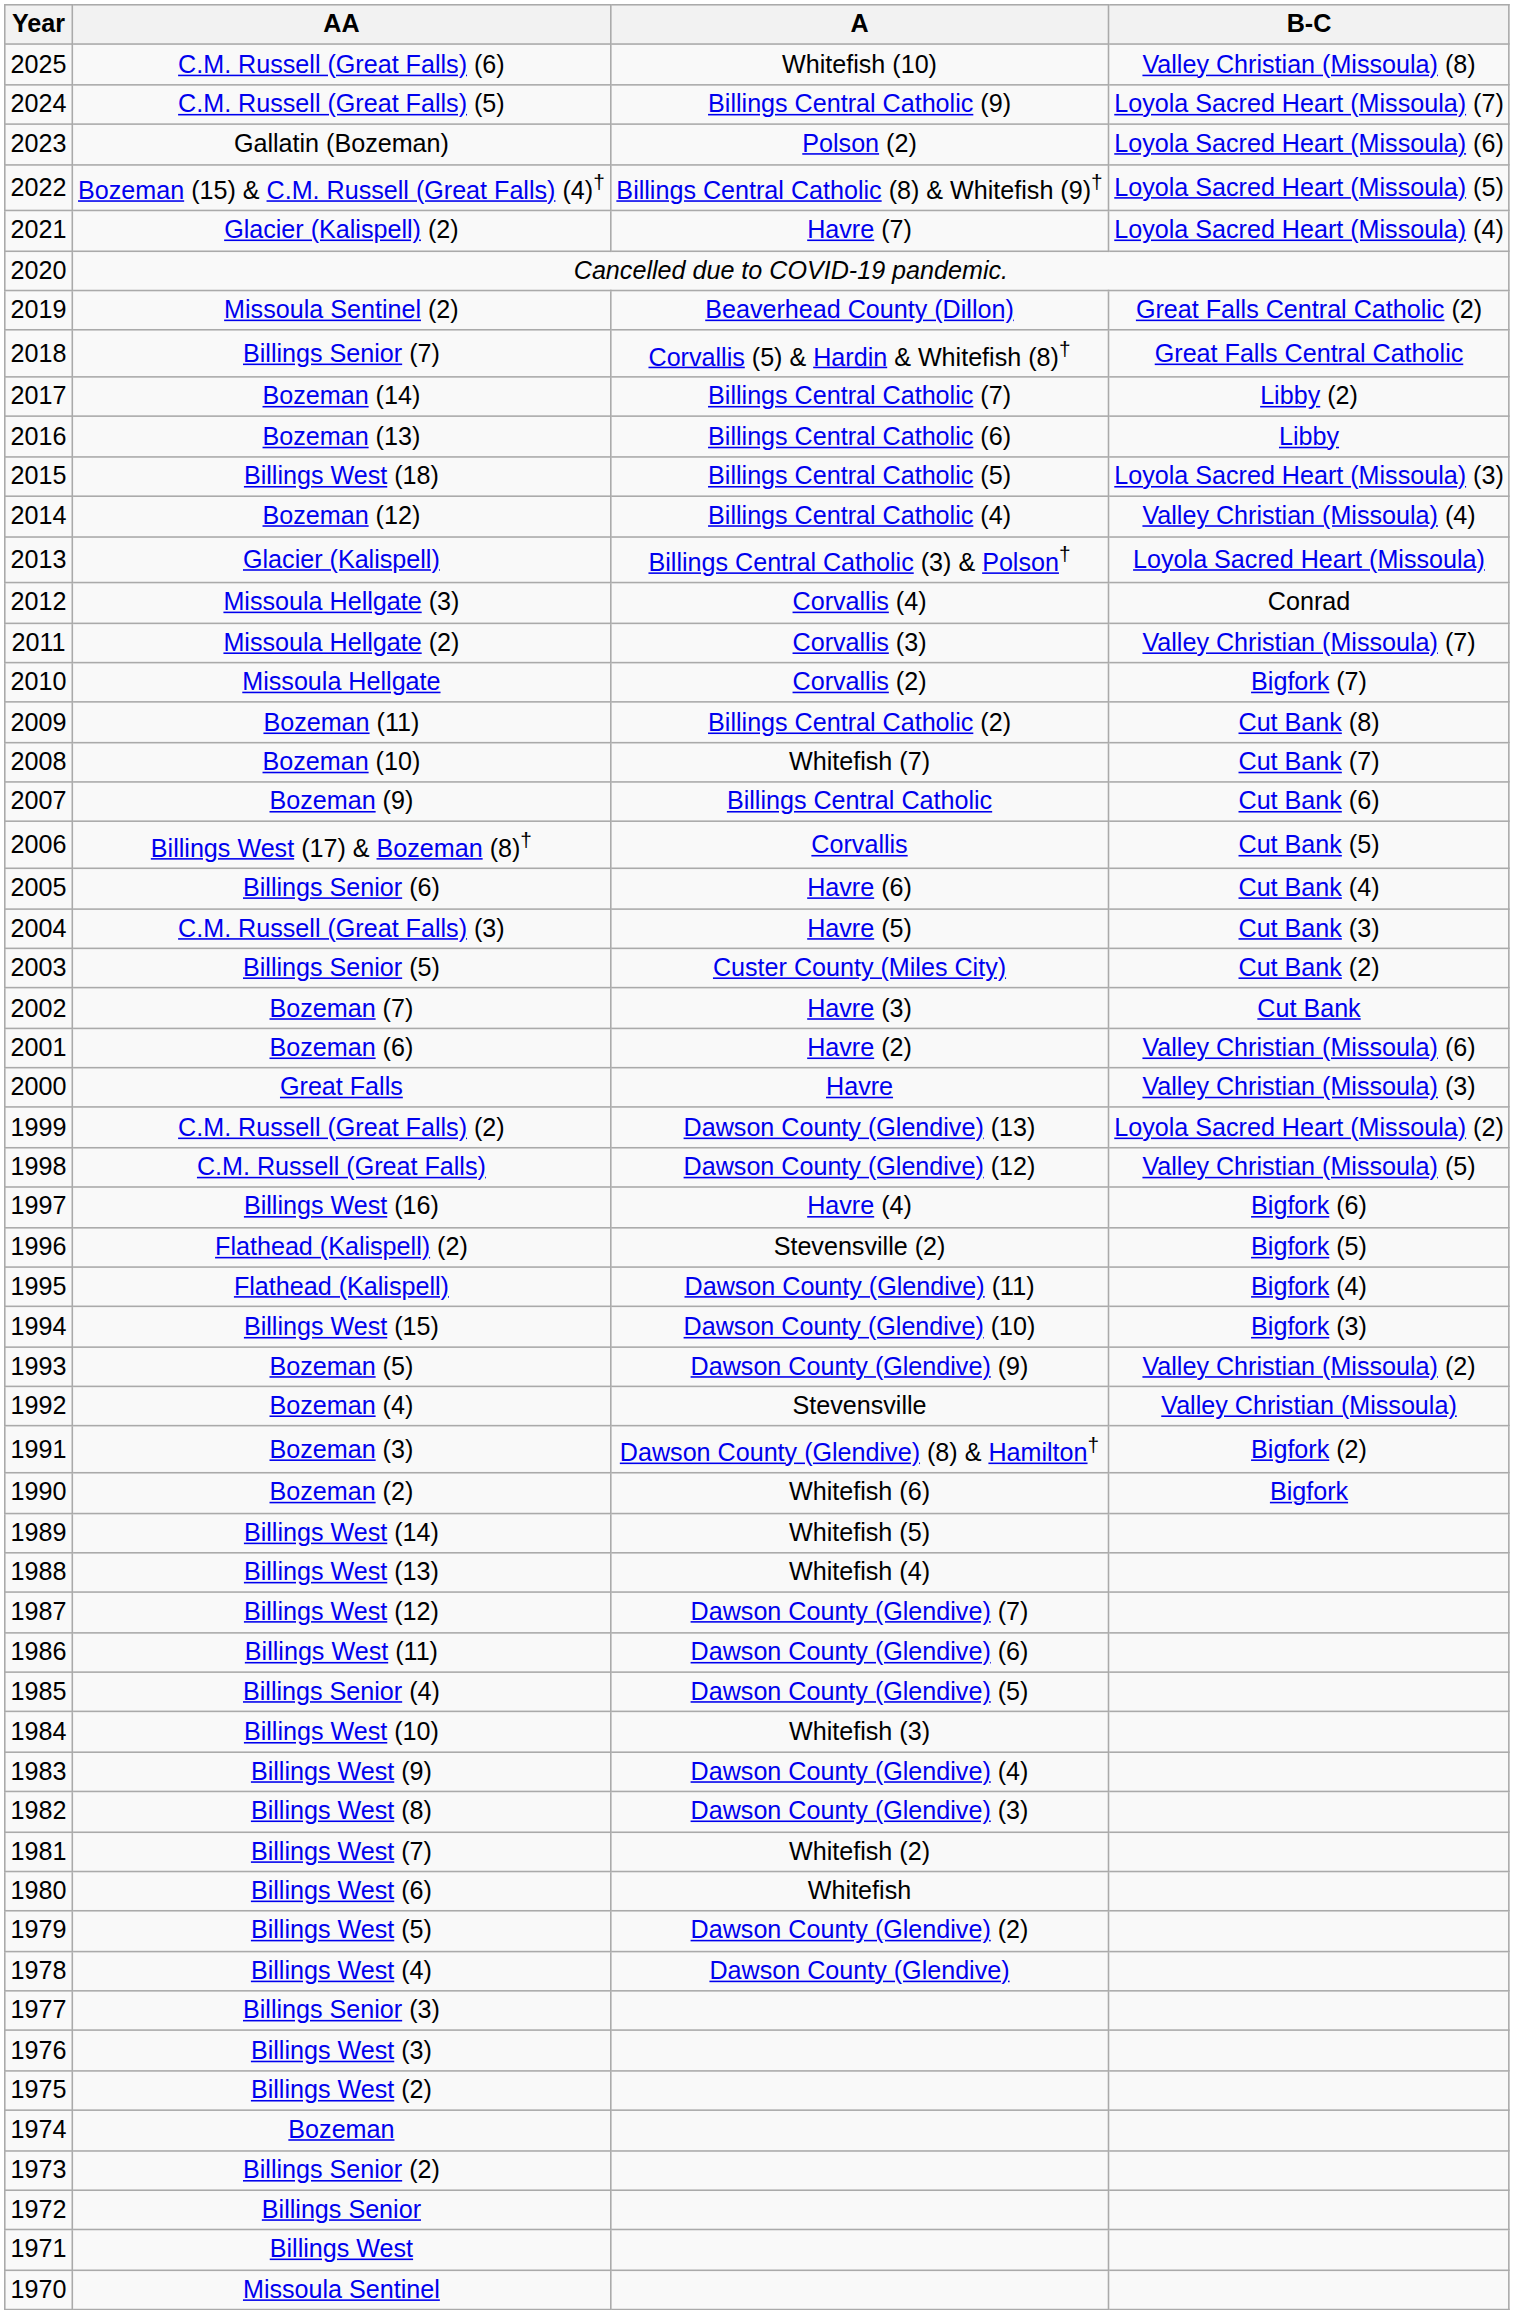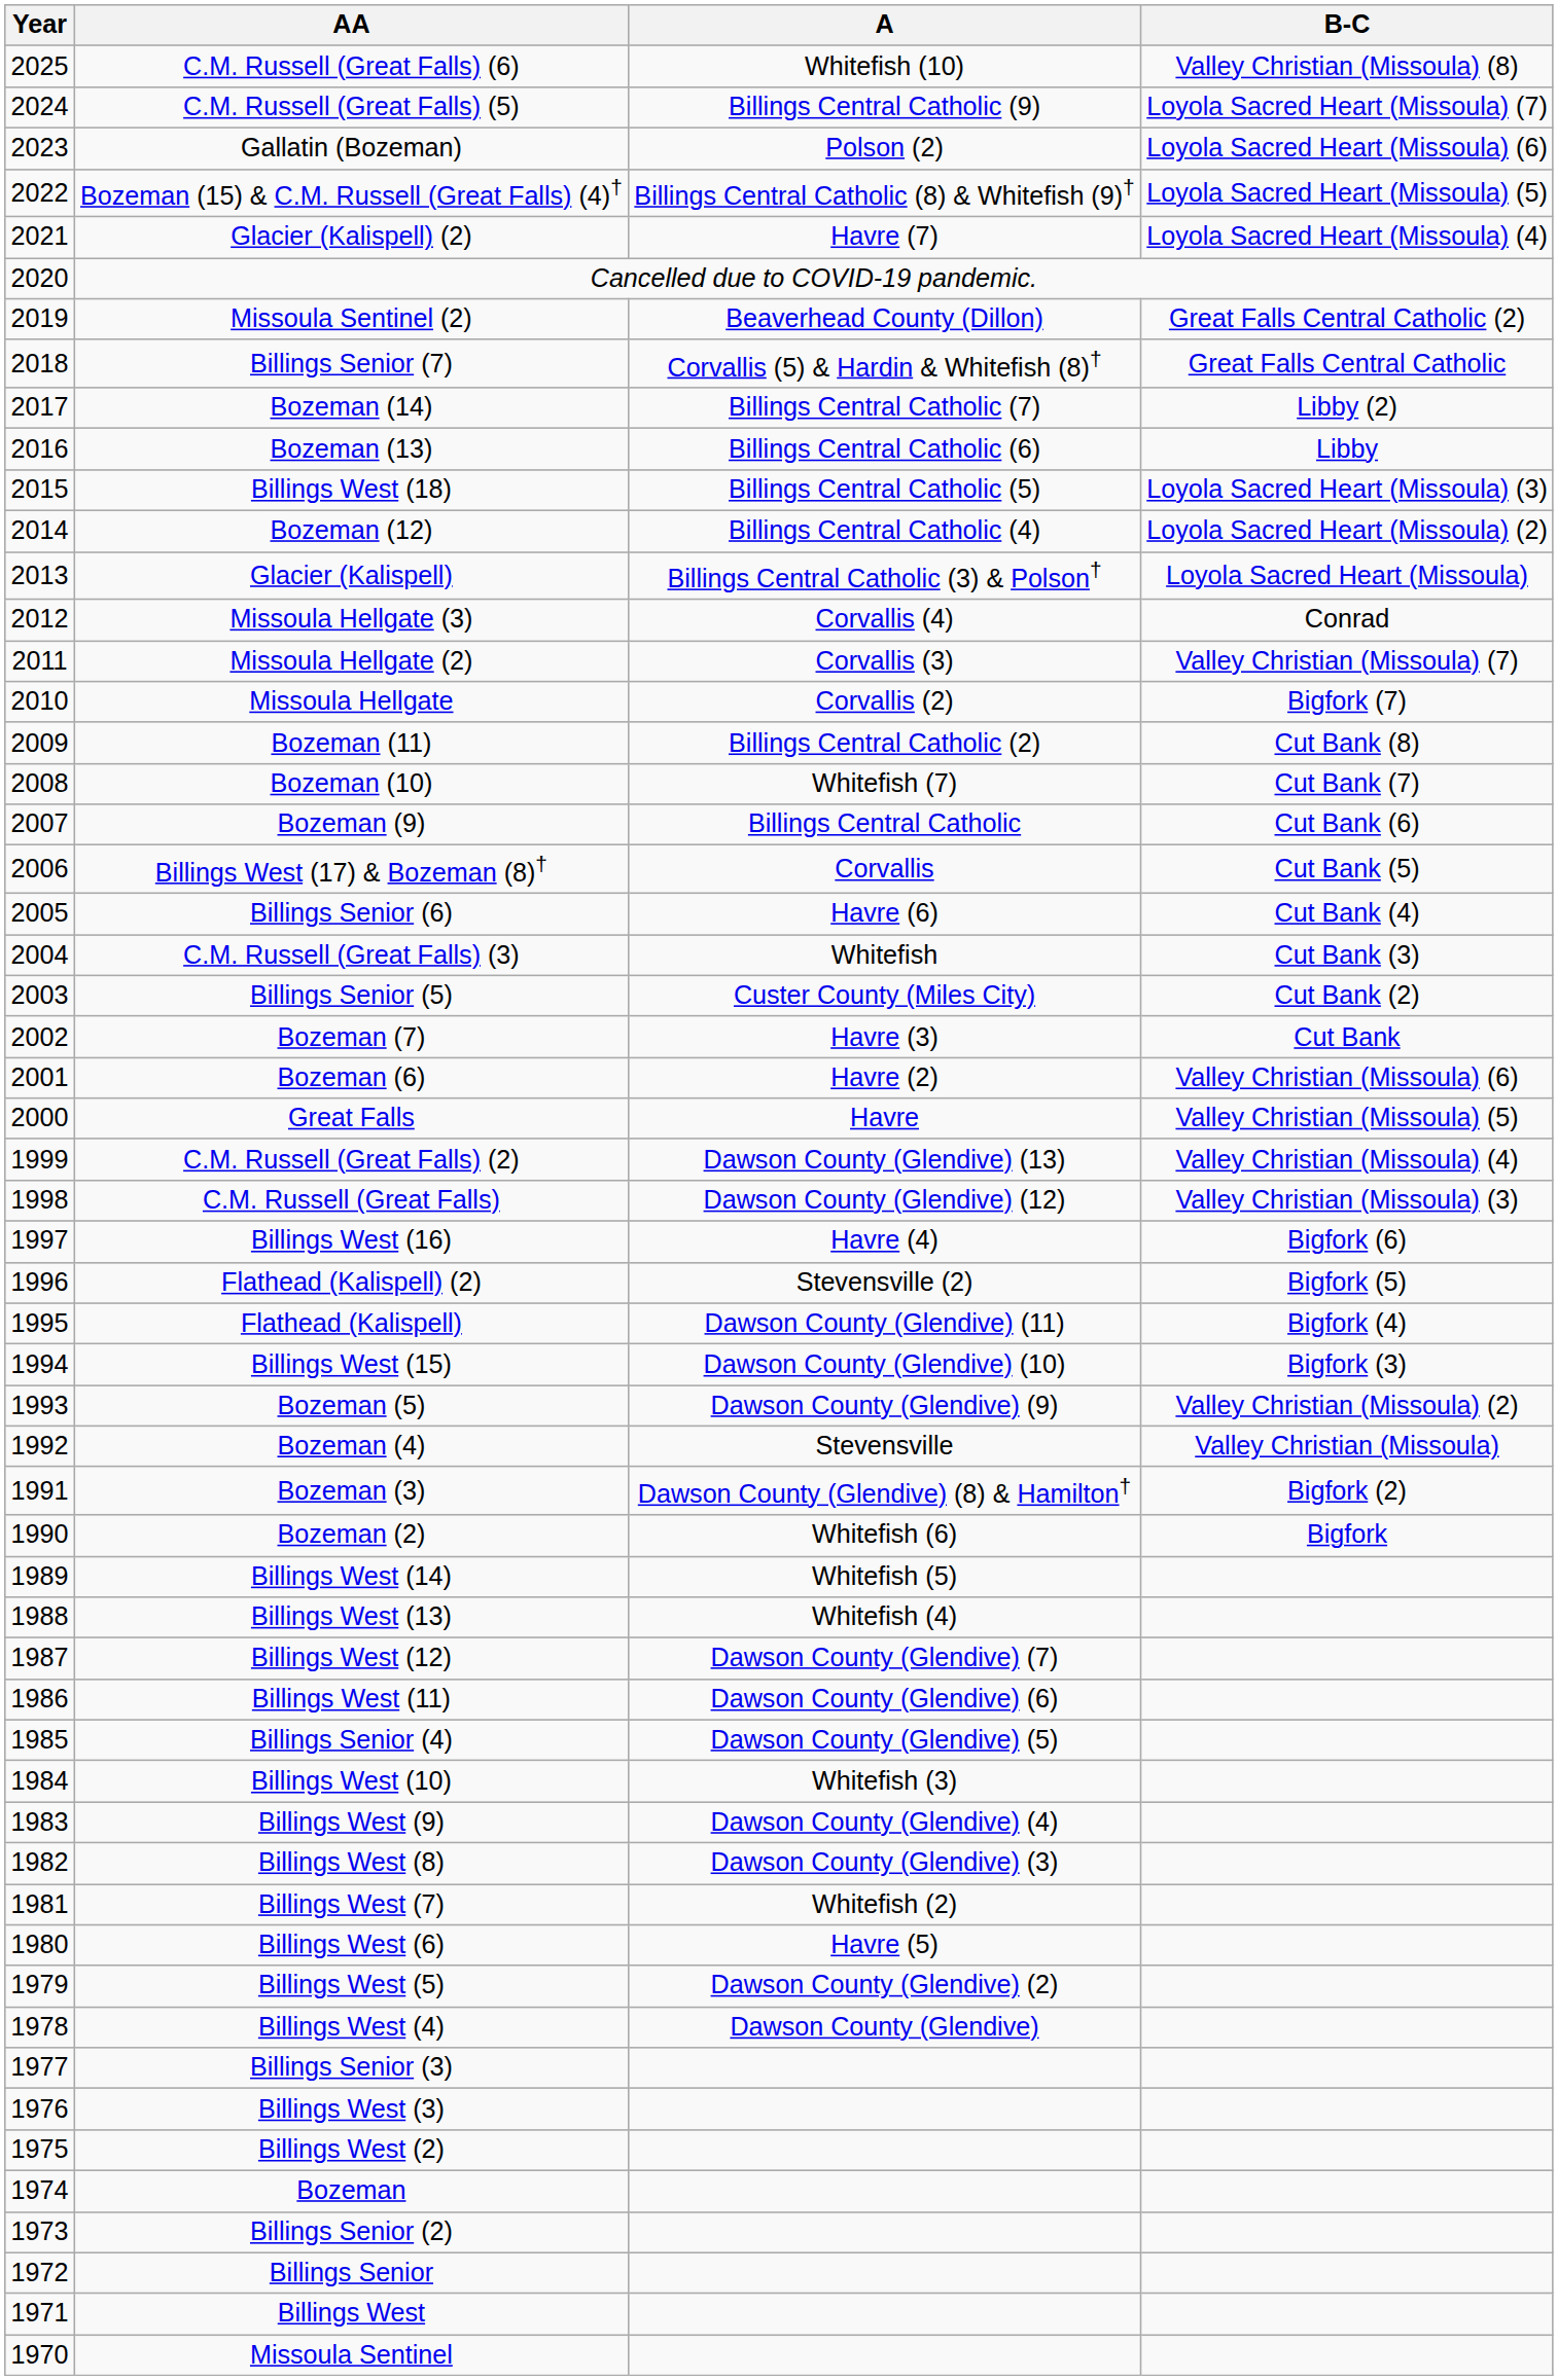Bozeman (12) | B-C: Valley Christian (Missoula) (4) -> Loyola Sacred Heart (Missoula) (2)
C.M. Russell (Great Falls) (3) | A: Havre (5) -> Whitefish
Great Falls | B-C: Valley Christian (Missoula) (3) -> Valley Christian (Missoula) (5)
C.M. Russell (Great Falls) (2) | B-C: Loyola Sacred Heart (Missoula) (2) -> Valley Christian (Missoula) (4)
C.M. Russell (Great Falls) | B-C: Valley Christian (Missoula) (5) -> Valley Christian (Missoula) (3)
Billings West (6) | A: Whitefish -> Havre (5)
